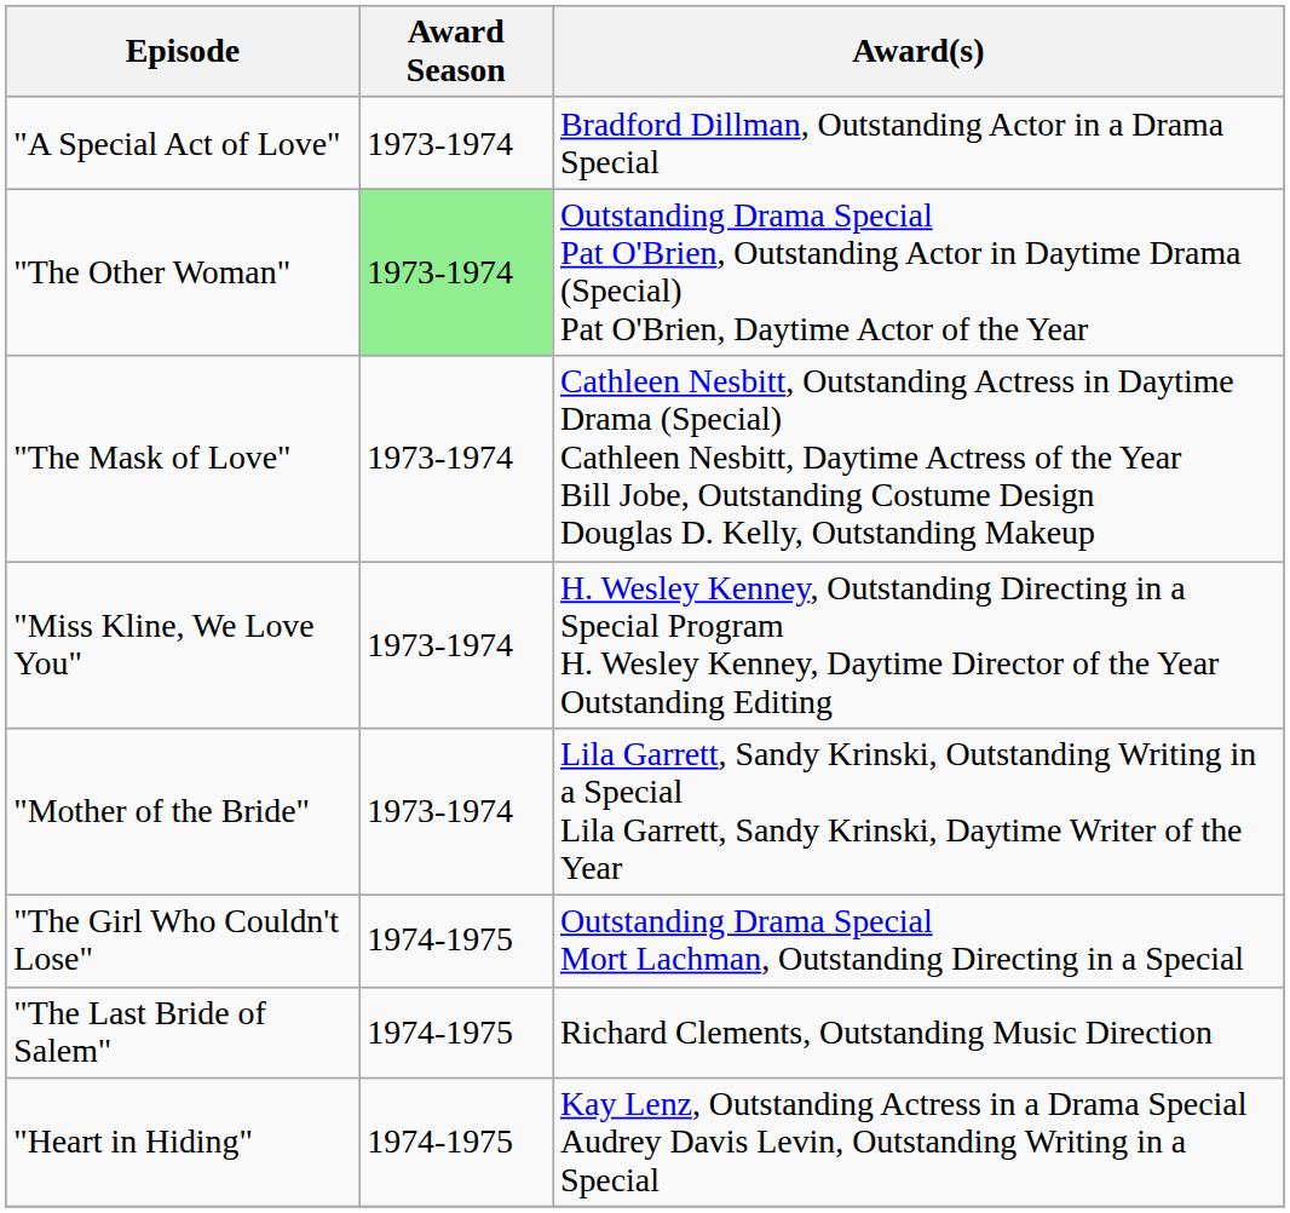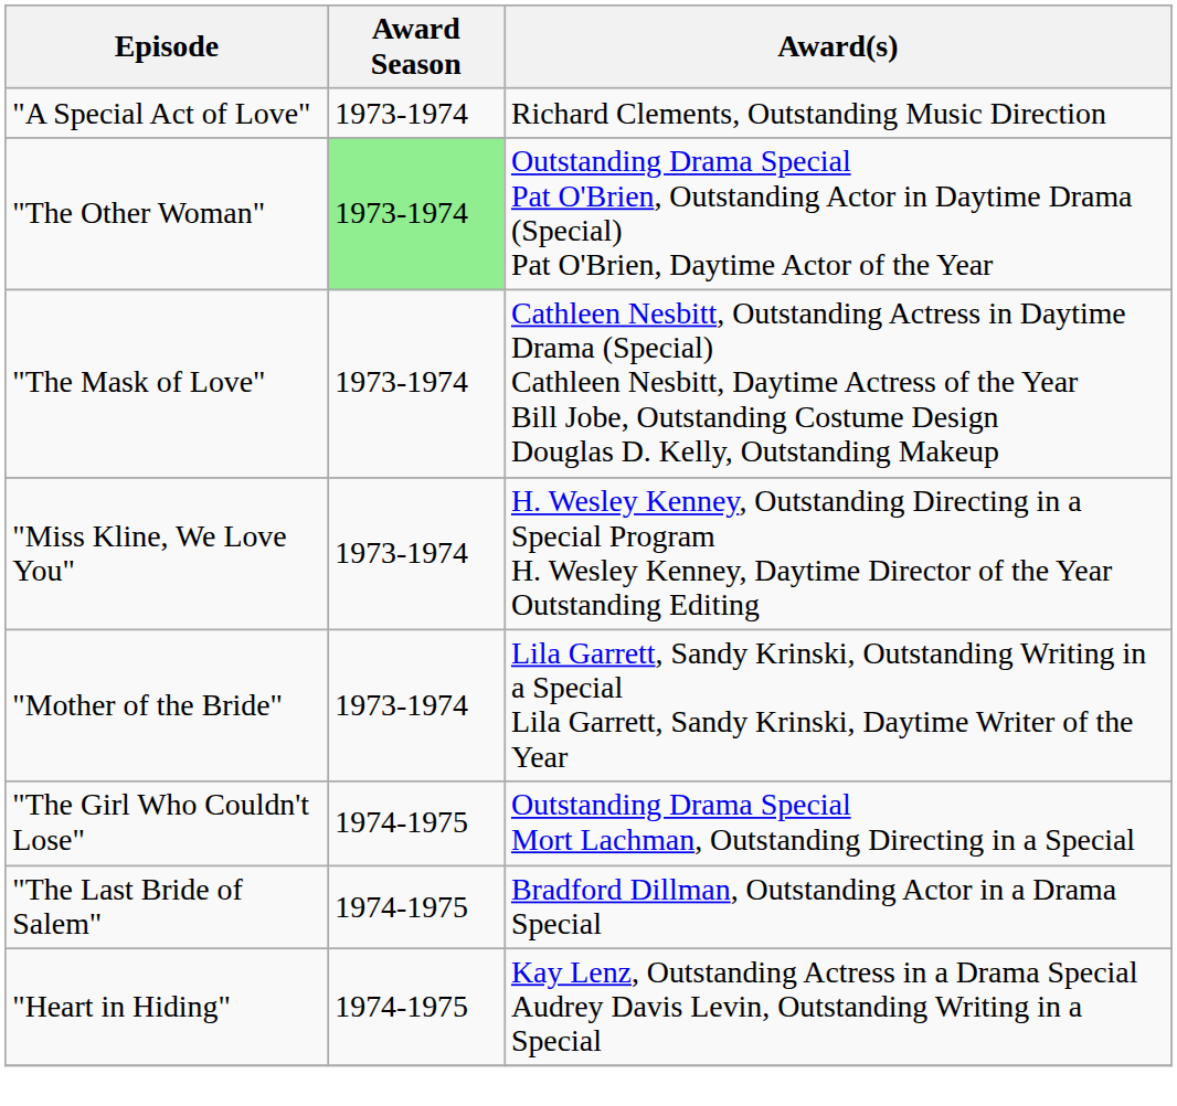"A Special Act of Love" | Award(s): Bradford Dillman, Outstanding Actor in a Drama Special -> Richard Clements, Outstanding Music Direction
"The Last Bride of Salem" | Award(s): Richard Clements, Outstanding Music Direction -> Bradford Dillman, Outstanding Actor in a Drama Special
